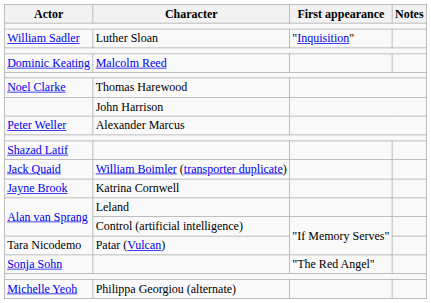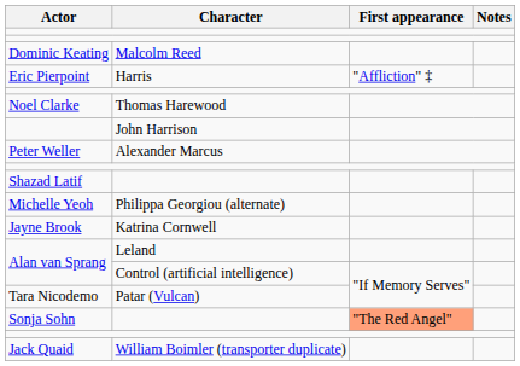- row: William Sadler | Luther Sloan | "Inquisition"
+ row: Eric Pierpoint | Harris | "Affliction" ‡
rows swapped: Michelle Yeoh <-> Jack Quaid
Sonja Sohn | First appearance: no background -> lightsalmon background
